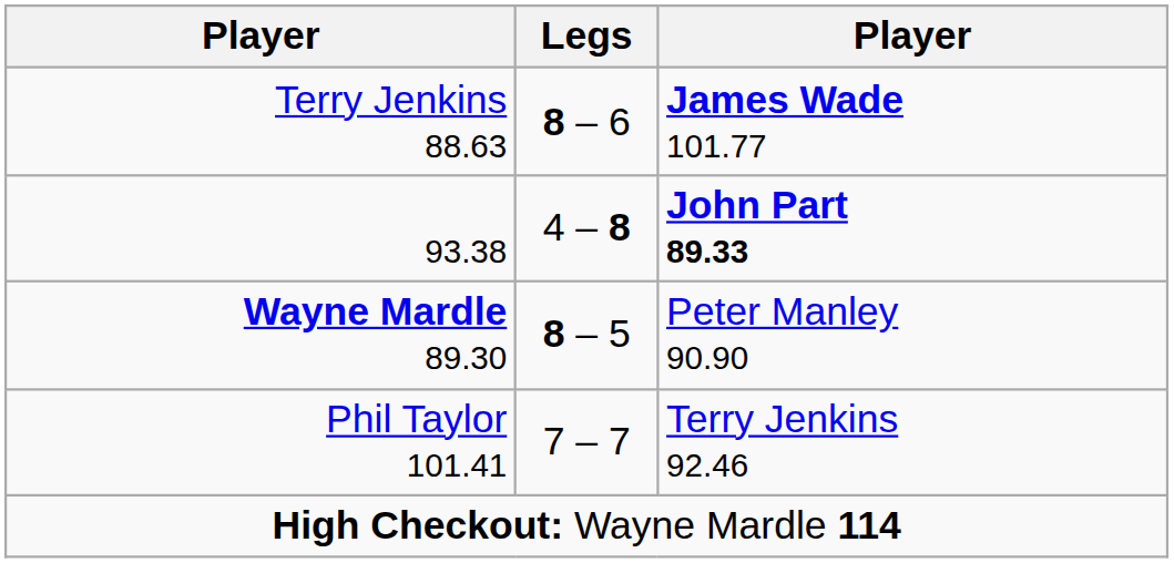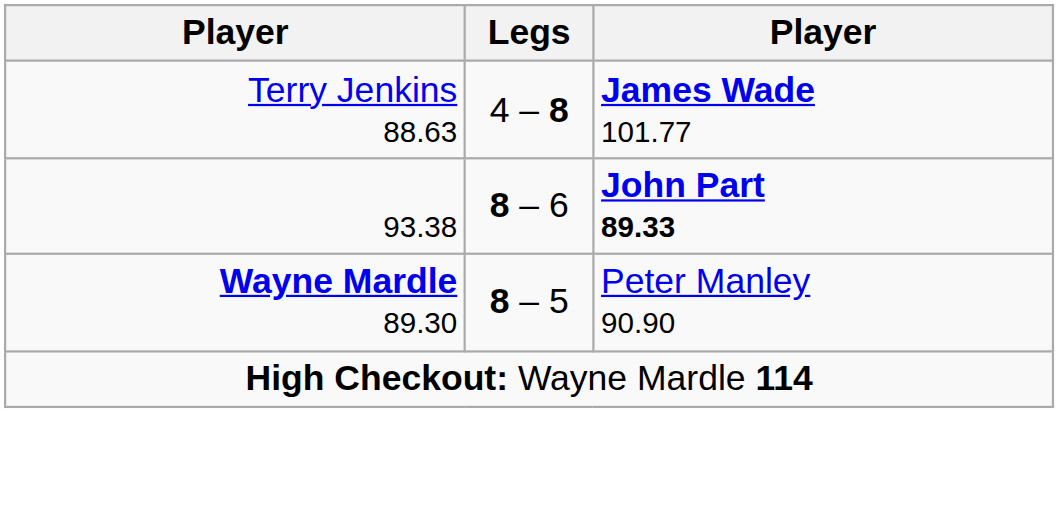Terry Jenkins 88.63 | Legs: 8 – 6 -> 4 – 8
93.38 | Legs: 4 – 8 -> 8 – 6
- row: Phil Taylor 101.41 | 7 – 7 | Terry Jenkins 92.46
